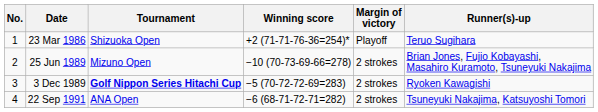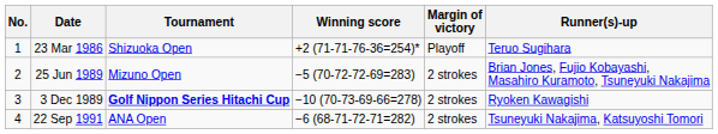25 Jun 1989 | Winning score: −10 (70-73-69-66=278) -> −5 (70-72-72-69=283)
3 Dec 1989 | Winning score: −5 (70-72-72-69=283) -> −10 (70-73-69-66=278)
